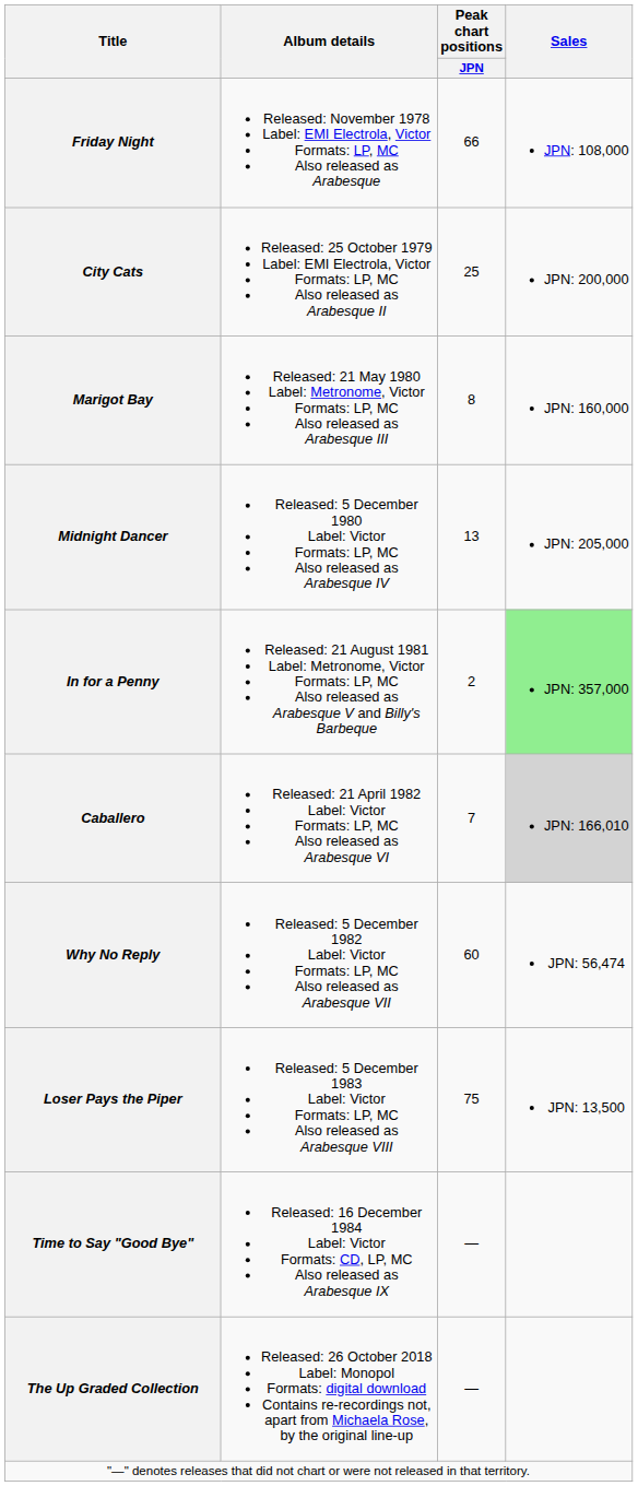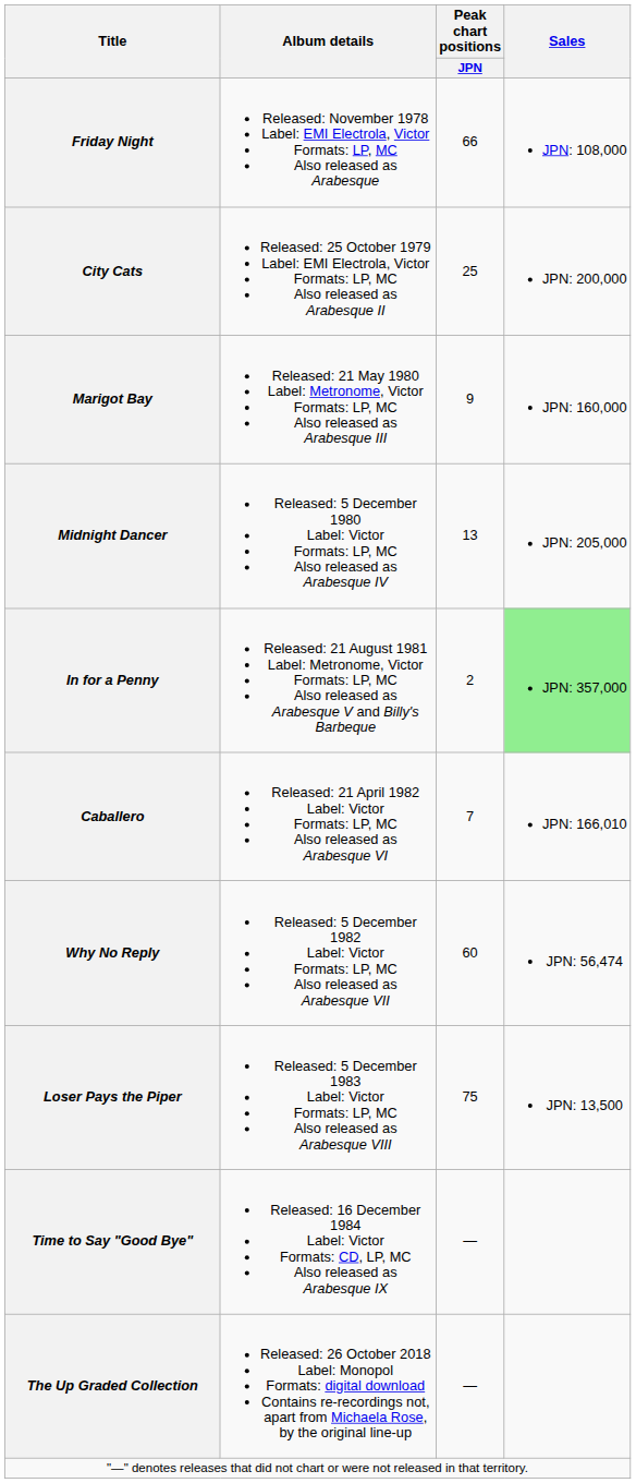Marigot Bay | Peak chart positions / JPN: 8 -> 9
Caballero | Sales: lightgrey background -> no background
